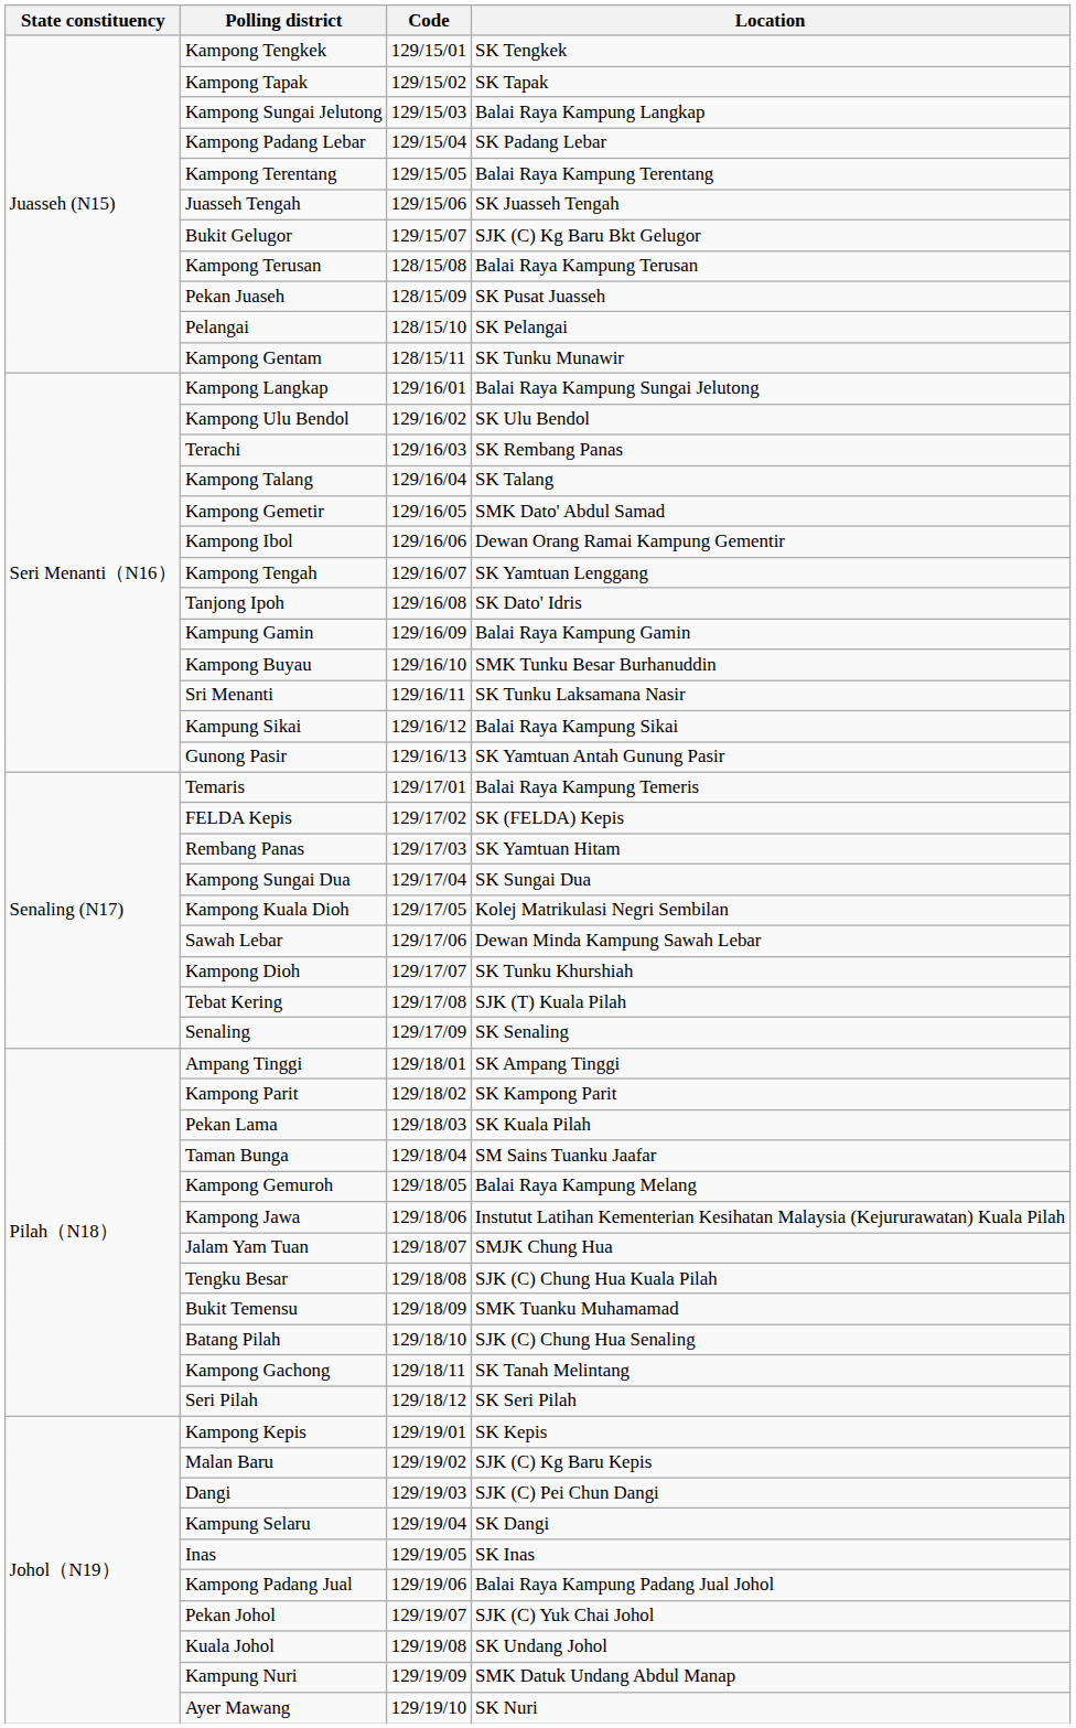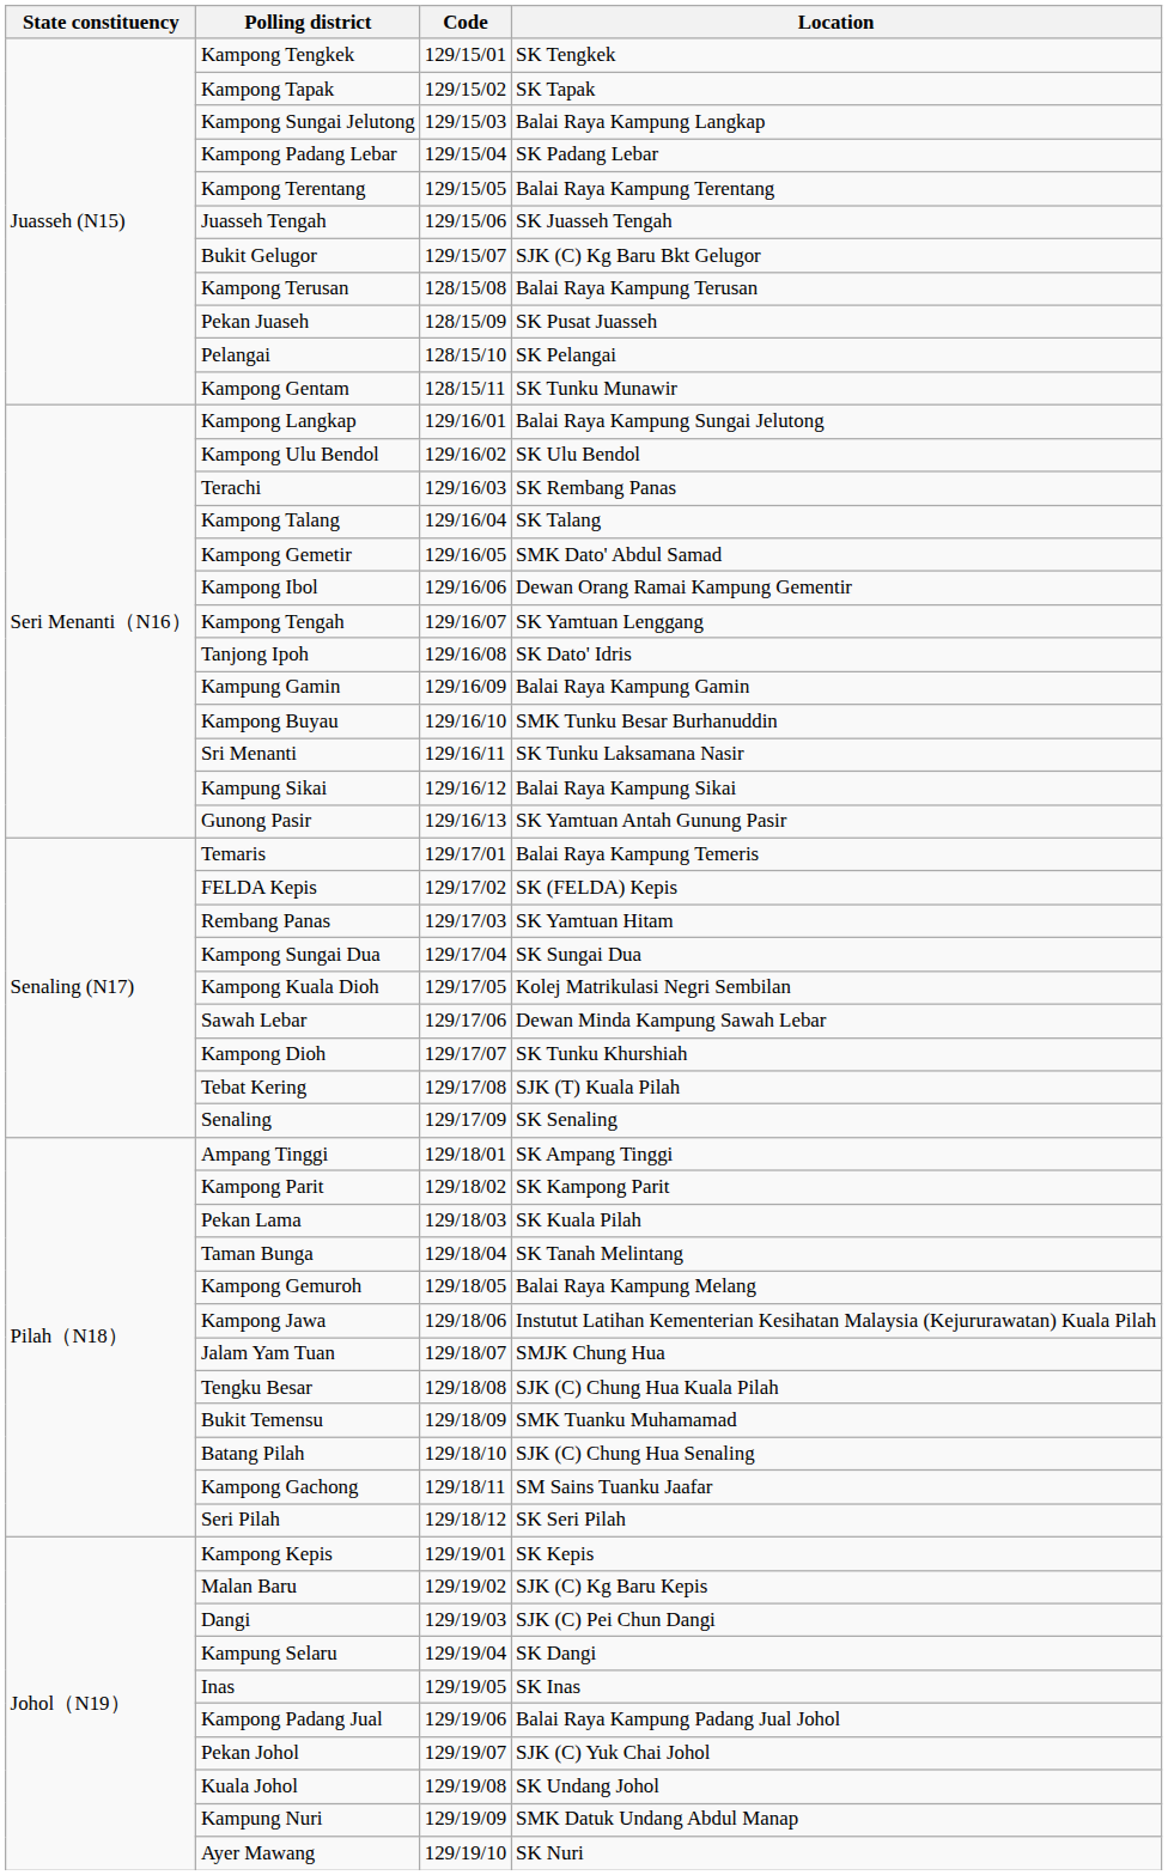Taman Bunga | Location: SM Sains Tuanku Jaafar -> SK Tanah Melintang
Kampong Gachong | Location: SK Tanah Melintang -> SM Sains Tuanku Jaafar
